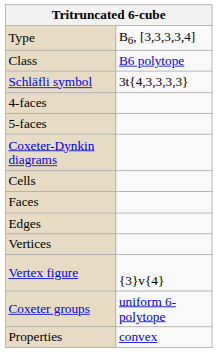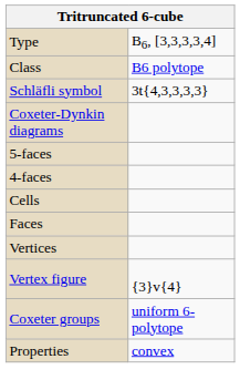rows swapped: Coxeter-Dynkin diagrams <-> 4-faces
- row: Edges
